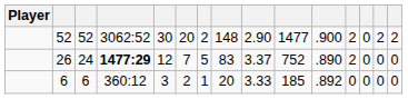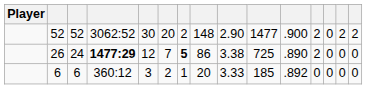26 | column 7: normal -> bold
26 | column 8: 83 -> 86
26 | column 9: 3.37 -> 3.38
26 | column 10: 752 -> 725
